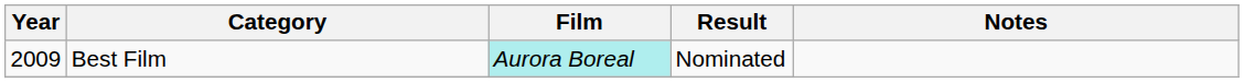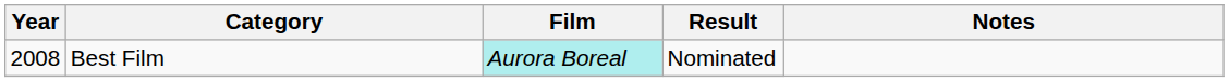Best Film | Year: 2009 -> 2008
